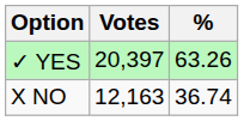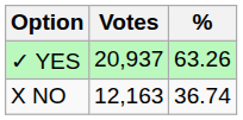✓ YES | Votes: 20,397 -> 20,937
